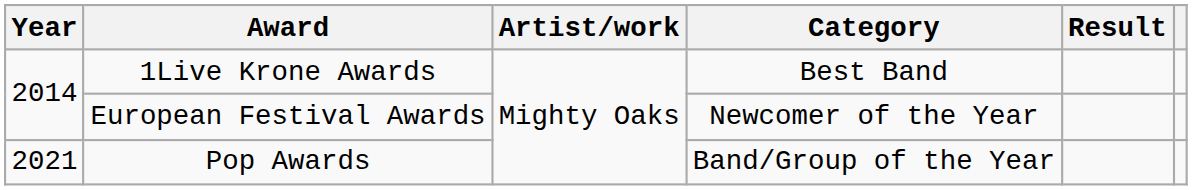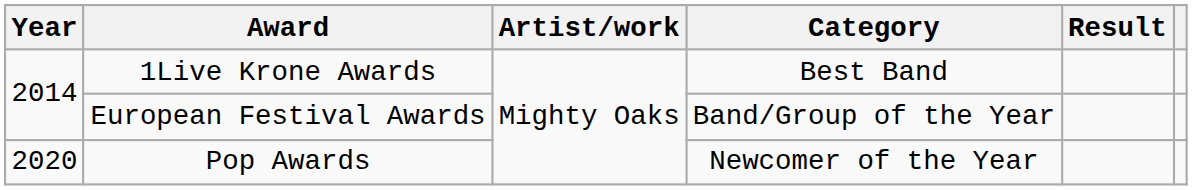European Festival Awards | Category: Newcomer of the Year -> Band/Group of the Year
Pop Awards | Year: 2021 -> 2020
Pop Awards | Category: Band/Group of the Year -> Newcomer of the Year
